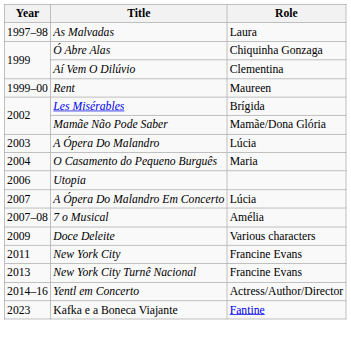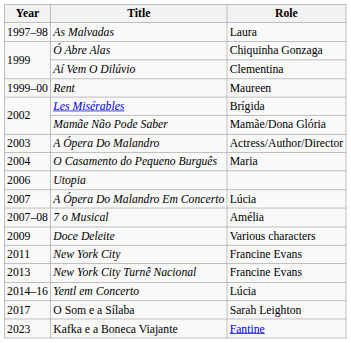A Ópera Do Malandro | Role: Lúcia -> Actress/Author/Director
Yentl em Concerto | Role: Actress/Author/Director -> Lúcia
+ row: 2017 | O Som e a Sílaba | Sarah Leighton
